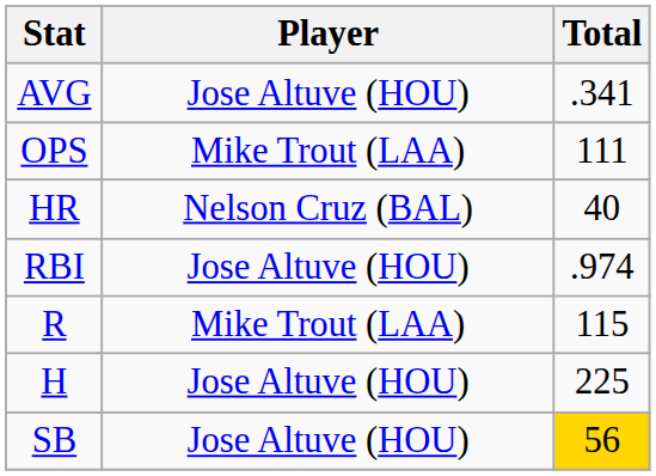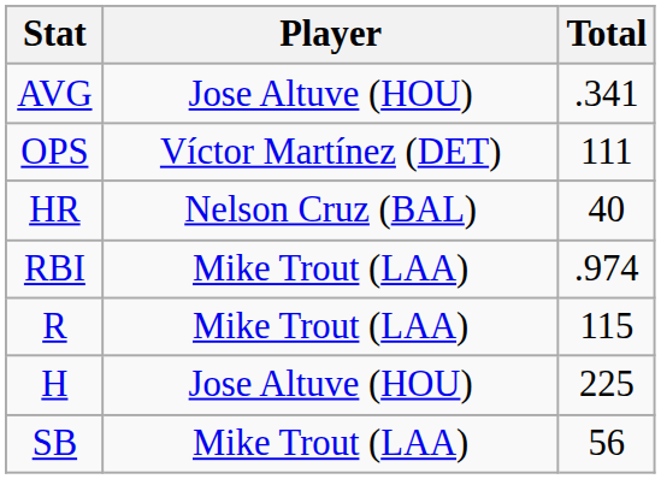OPS | Player: Mike Trout (LAA) -> Víctor Martínez (DET)
RBI | Player: Jose Altuve (HOU) -> Mike Trout (LAA)
SB | Player: Jose Altuve (HOU) -> Mike Trout (LAA)
SB | Total: gold background -> no background
